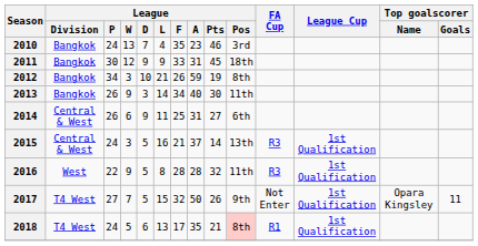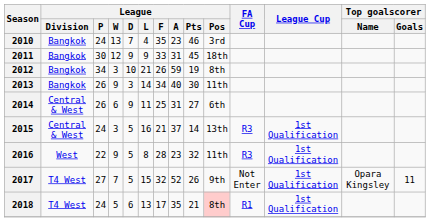2016 | League / A: 28 -> 23
2017 | League / A: 50 -> 52
